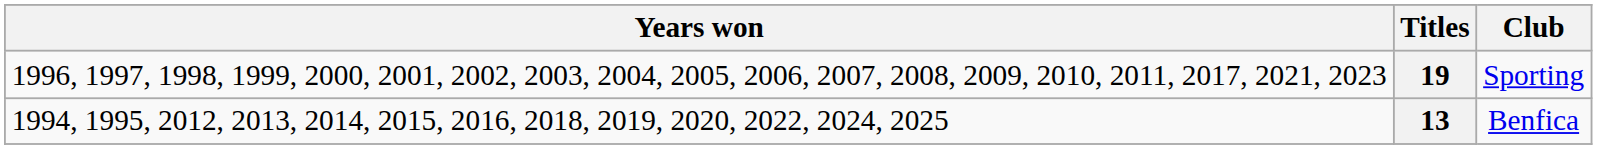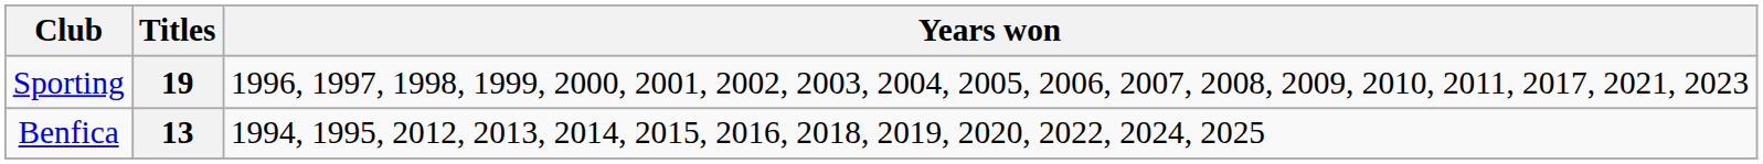columns swapped: Club <-> Years won
